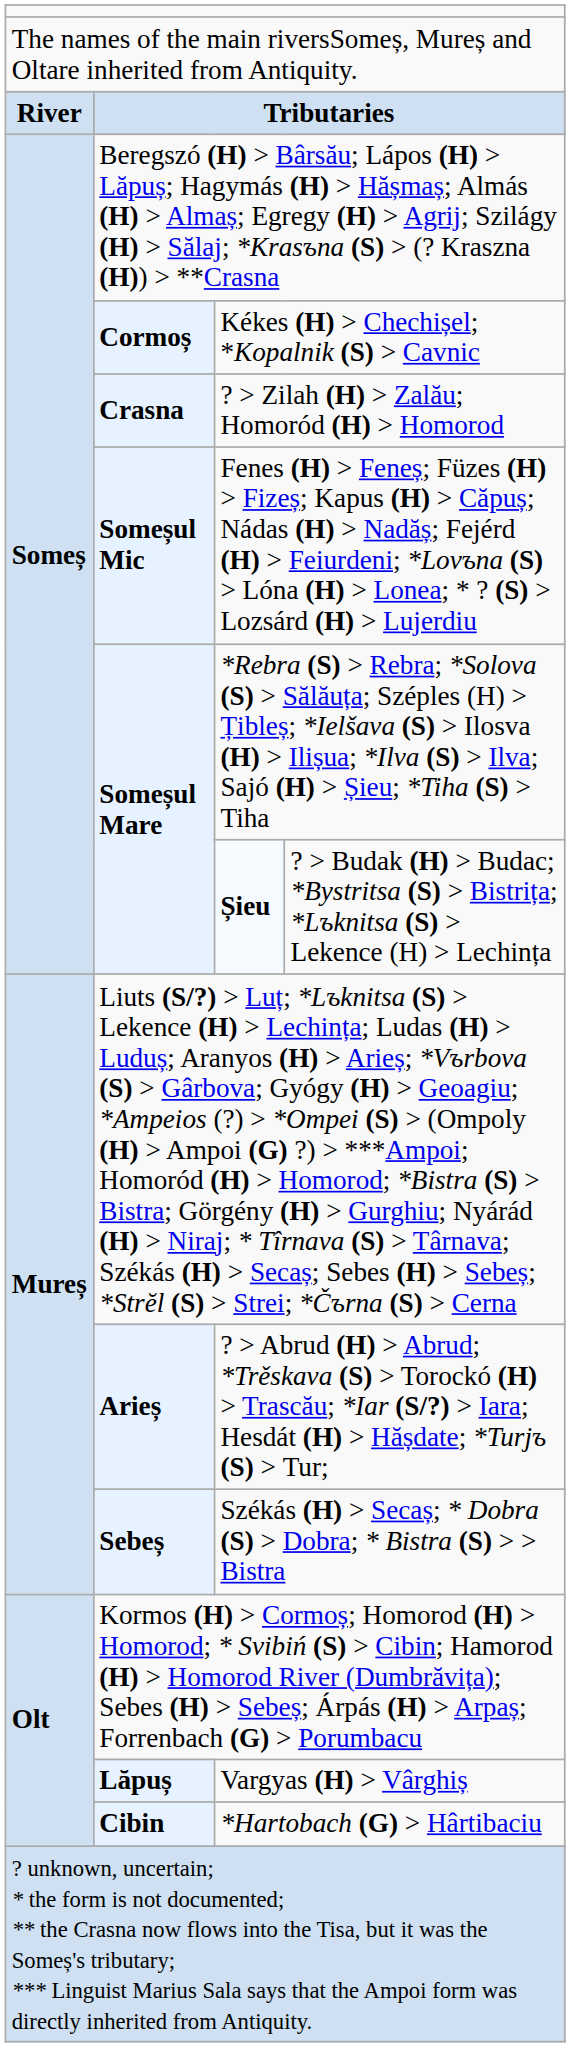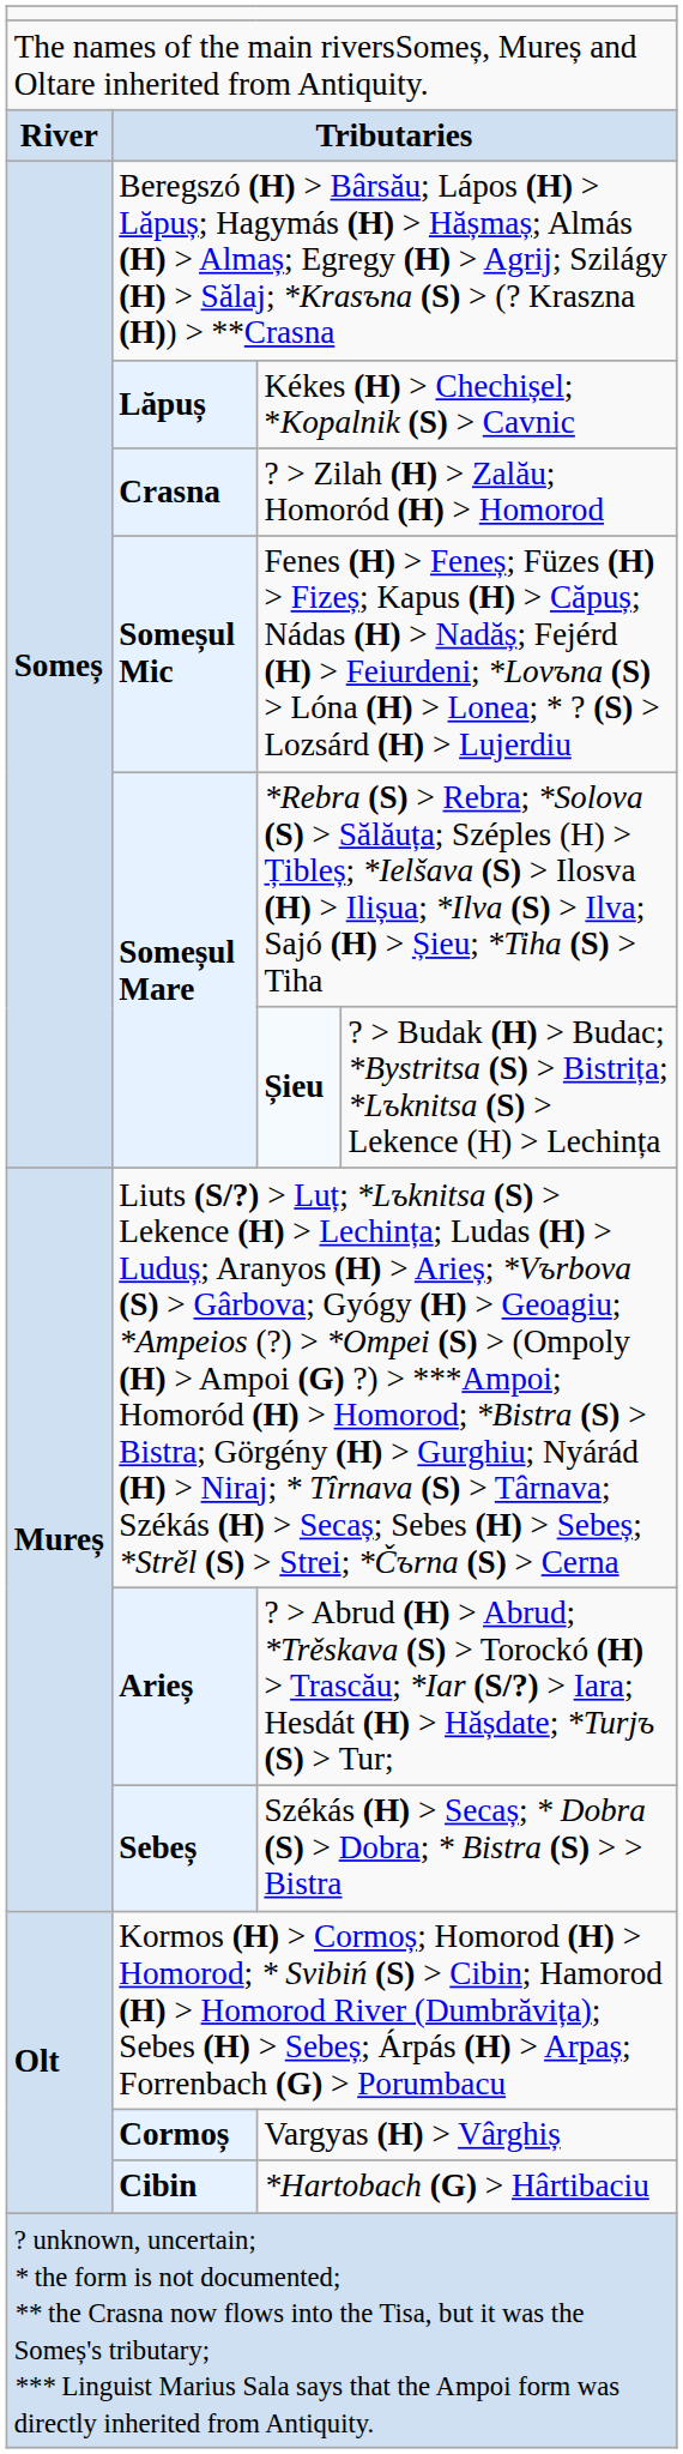Kékes (H) > Chechișel; *Kopalnik (S) > Cavnic | column 2: Cormoș -> Lăpuș
Vargyas (H) > Vârghiș | column 2: Lăpuș -> Cormoș
